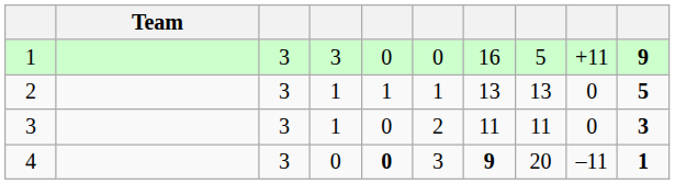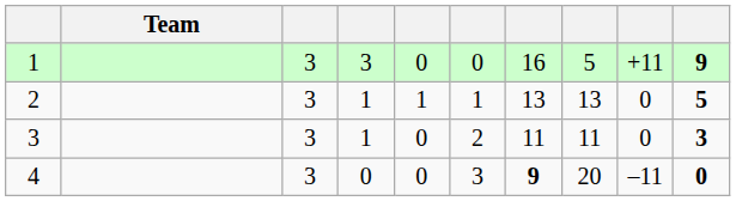4 | column 5: bold -> normal
4 | column 10: 1 -> 0
